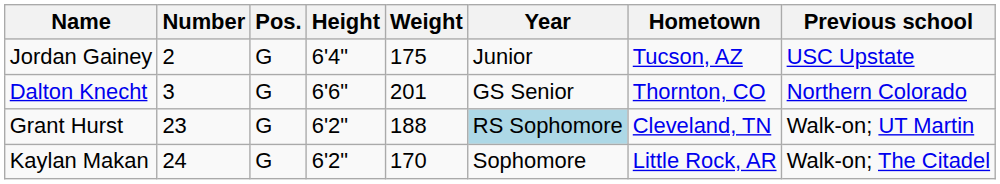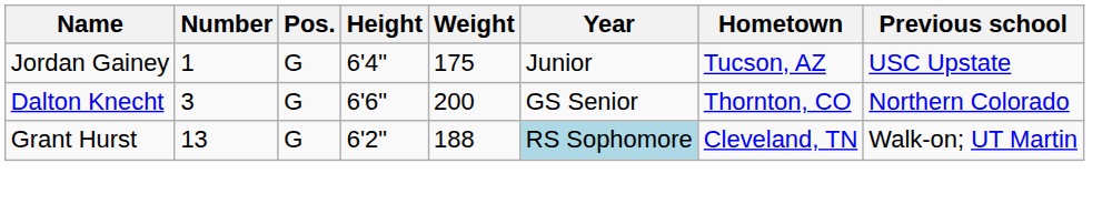Jordan Gainey | Number: 2 -> 1
Dalton Knecht | Weight: 201 -> 200
Grant Hurst | Number: 23 -> 13
- row: Kaylan Makan | 24 | G | 6'2" | 170 | Sophomore | Little Rock, AR | Walk-on; The Citadel
